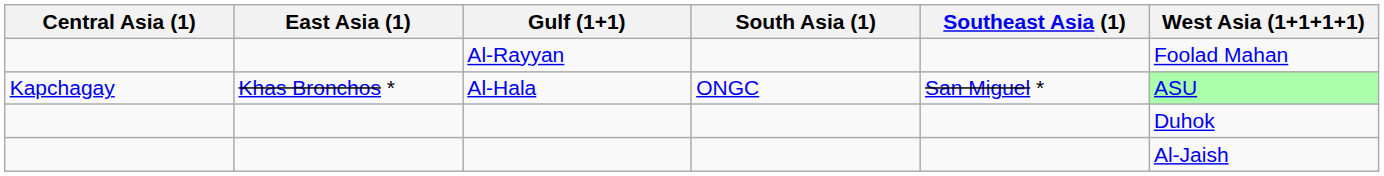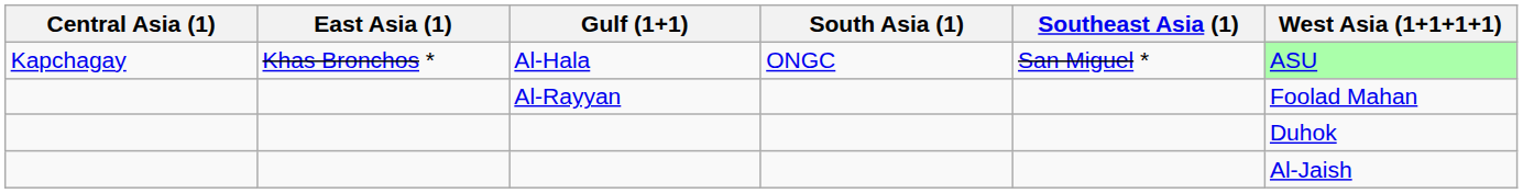rows swapped: Al-Hala <-> Al-Rayyan
